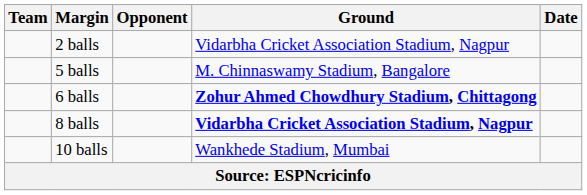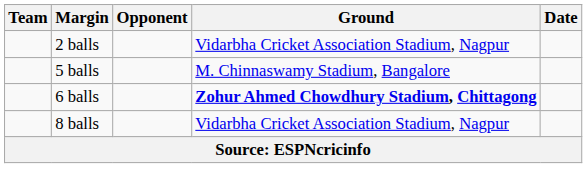8 balls | Ground: bold -> normal
- row: 10 balls | Wankhede Stadium, Mumbai
